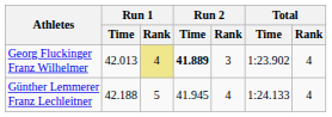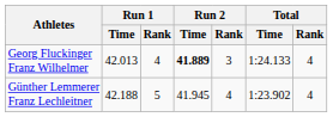Georg Fluckinger Franz Wilhelmer | Run 1 / Rank: khaki background -> no background
Georg Fluckinger Franz Wilhelmer | Total / Time: 1:23.902 -> 1:24.133
Günther Lemmerer Franz Lechleitner | Total / Time: 1:24.133 -> 1:23.902
